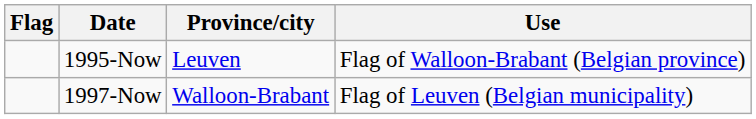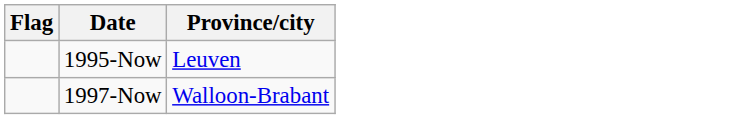- column: Use | Flag of Walloon-Brabant (Belgian province) | Flag of Leuven (Belgian municipality)
